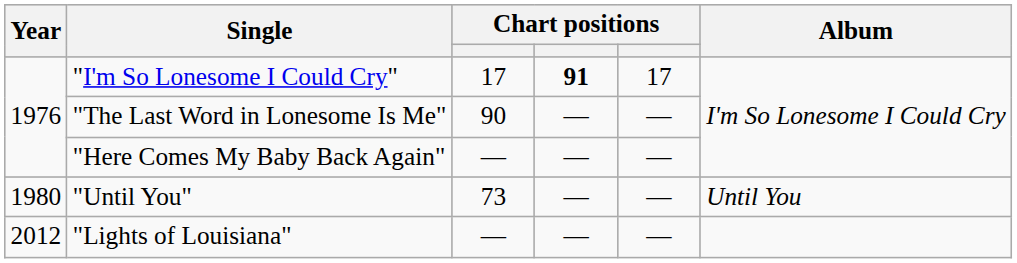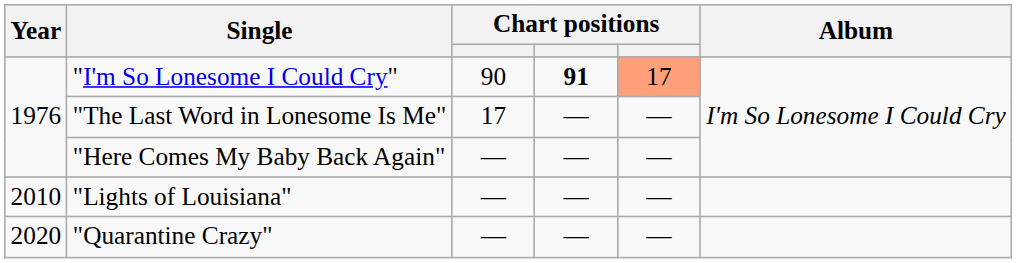"I'm So Lonesome I Could Cry" | column 3: 17 -> 90
"I'm So Lonesome I Could Cry" | column 5: no background -> lightsalmon background
"The Last Word in Lonesome Is Me" | column 3: 90 -> 17
- row: 1980 | "Until You" | 73 | — | — | Until You
"Lights of Louisiana" | Year: 2012 -> 2010
+ row: 2020 | "Quarantine Crazy" | — | — | —
